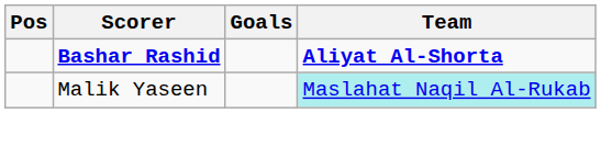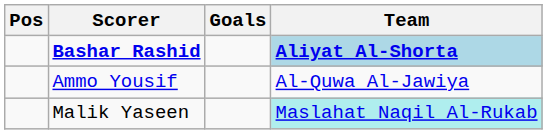Bashar Rashid | Team: no background -> lightblue background
+ row: Ammo Yousif | Al-Quwa Al-Jawiya
